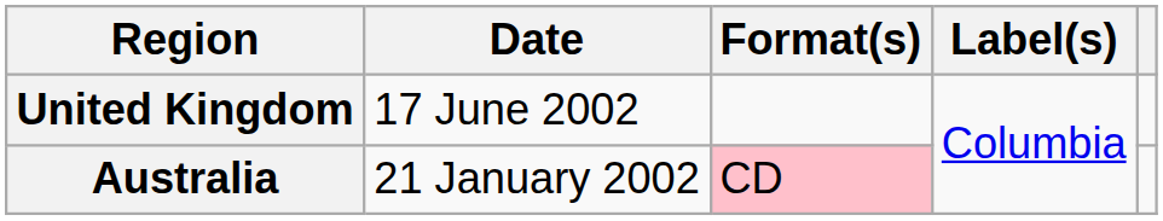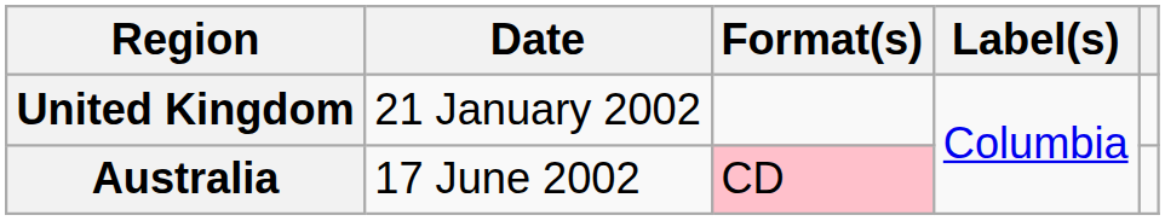United Kingdom | Date: 17 June 2002 -> 21 January 2002
Australia | Date: 21 January 2002 -> 17 June 2002
